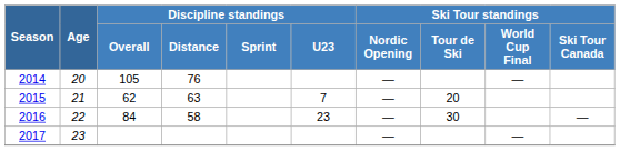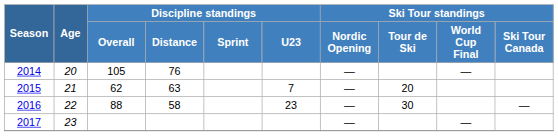2016 | Discipline standings / Overall: 84 -> 88
